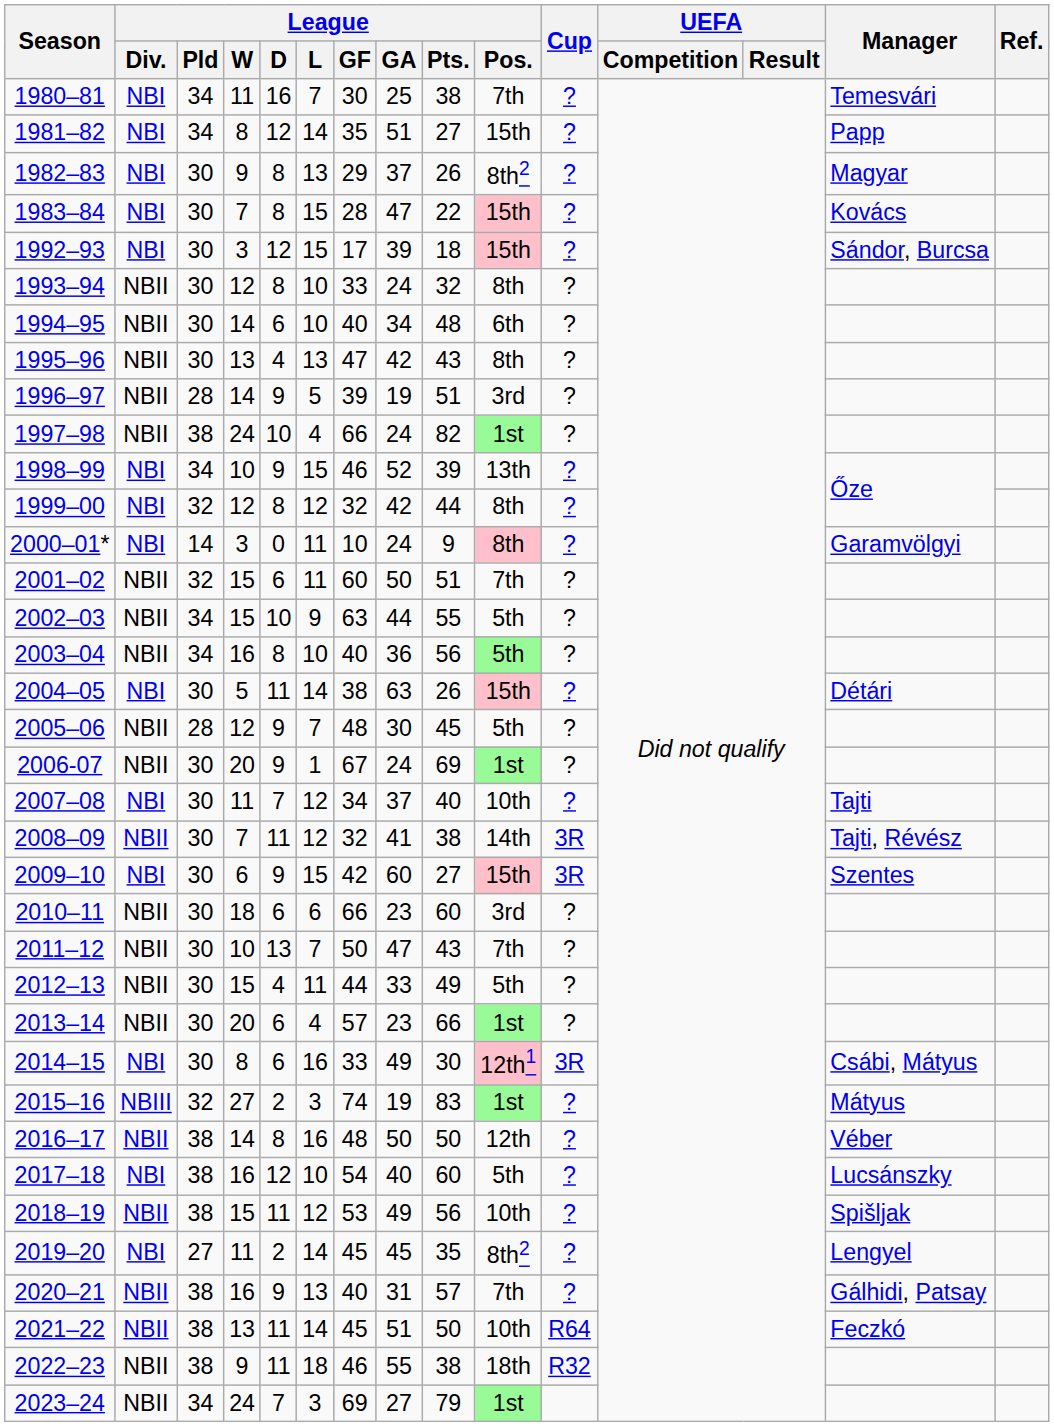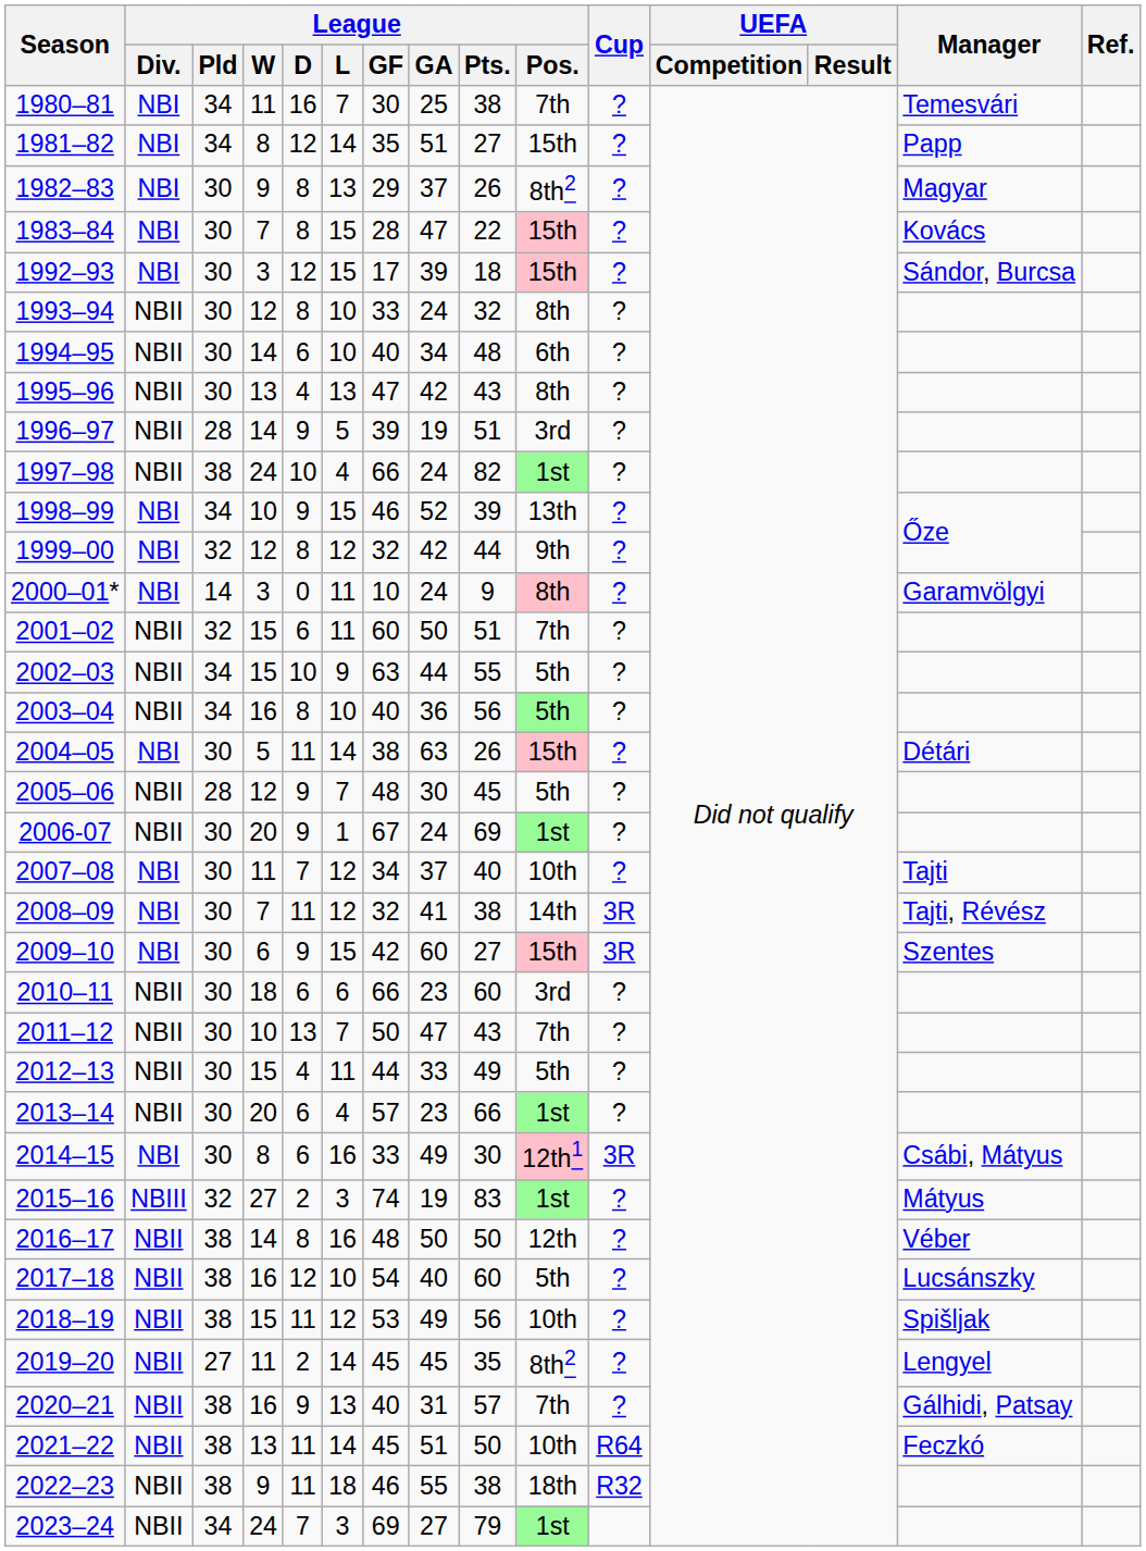1999–00 | League / Pos.: 8th -> 9th
2008–09 | League / Div.: NBII -> NBI
2017–18 | League / Div.: NBI -> NBII
2019–20 | League / Div.: NBI -> NBII
